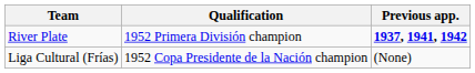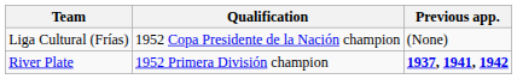rows swapped: River Plate <-> Liga Cultural (Frías)
